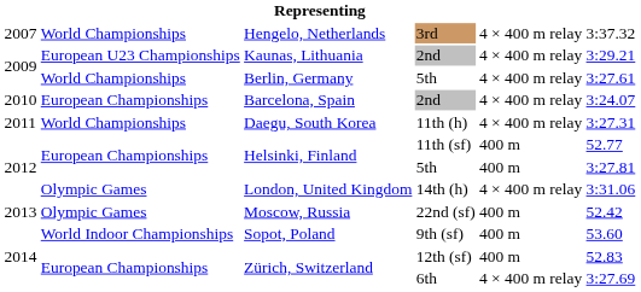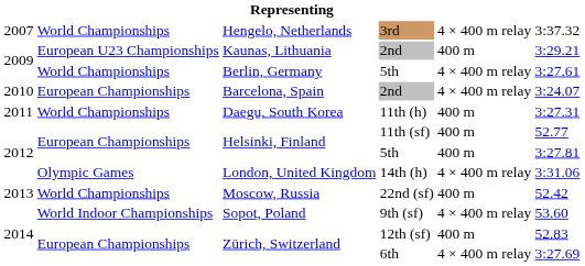Kaunas, Lithuania | column 5: 4 × 400 m relay -> 400 m
Daegu, South Korea | column 5: 4 × 400 m relay -> 400 m
Moscow, Russia | column 2: Olympic Games -> World Championships
Sopot, Poland | column 5: 400 m -> 4 × 400 m relay
